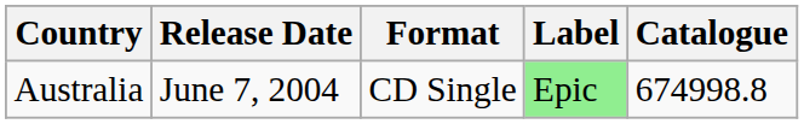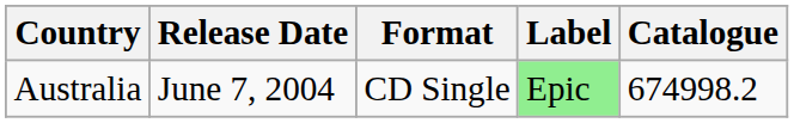Australia | Catalogue: 674998.8 -> 674998.2
